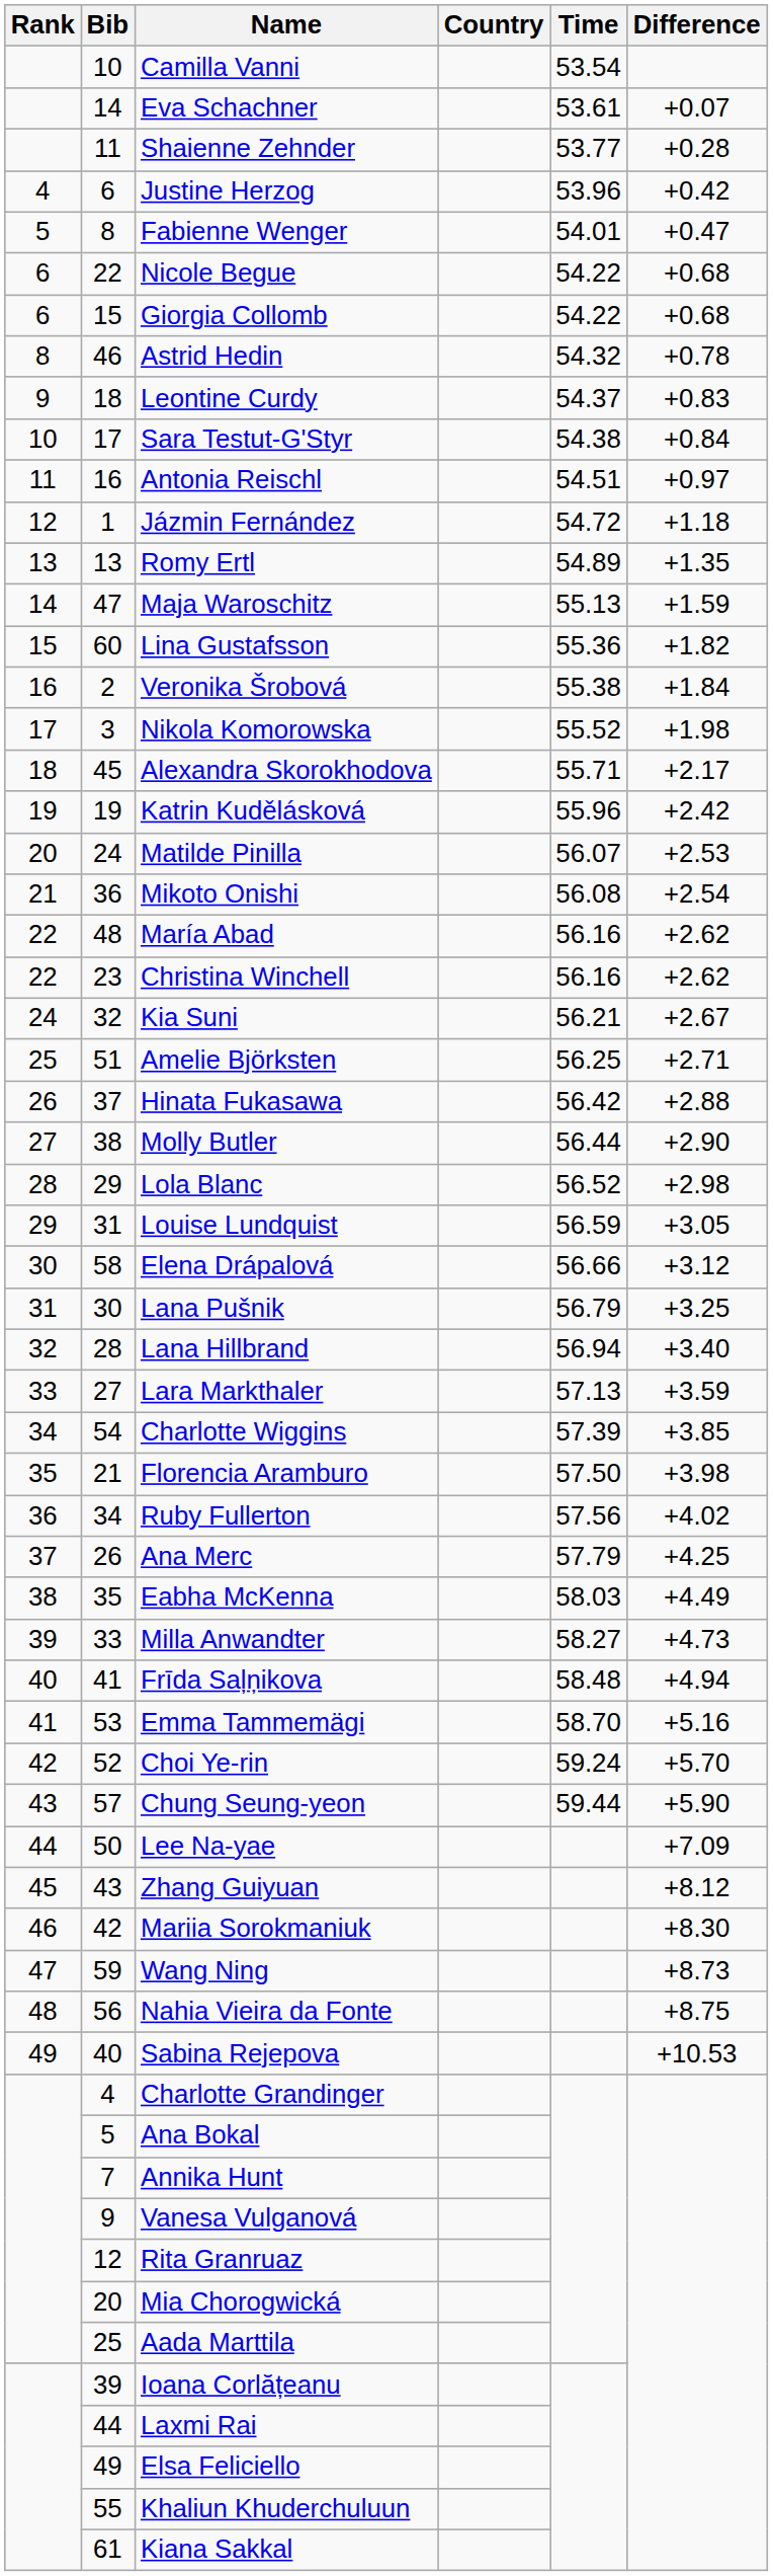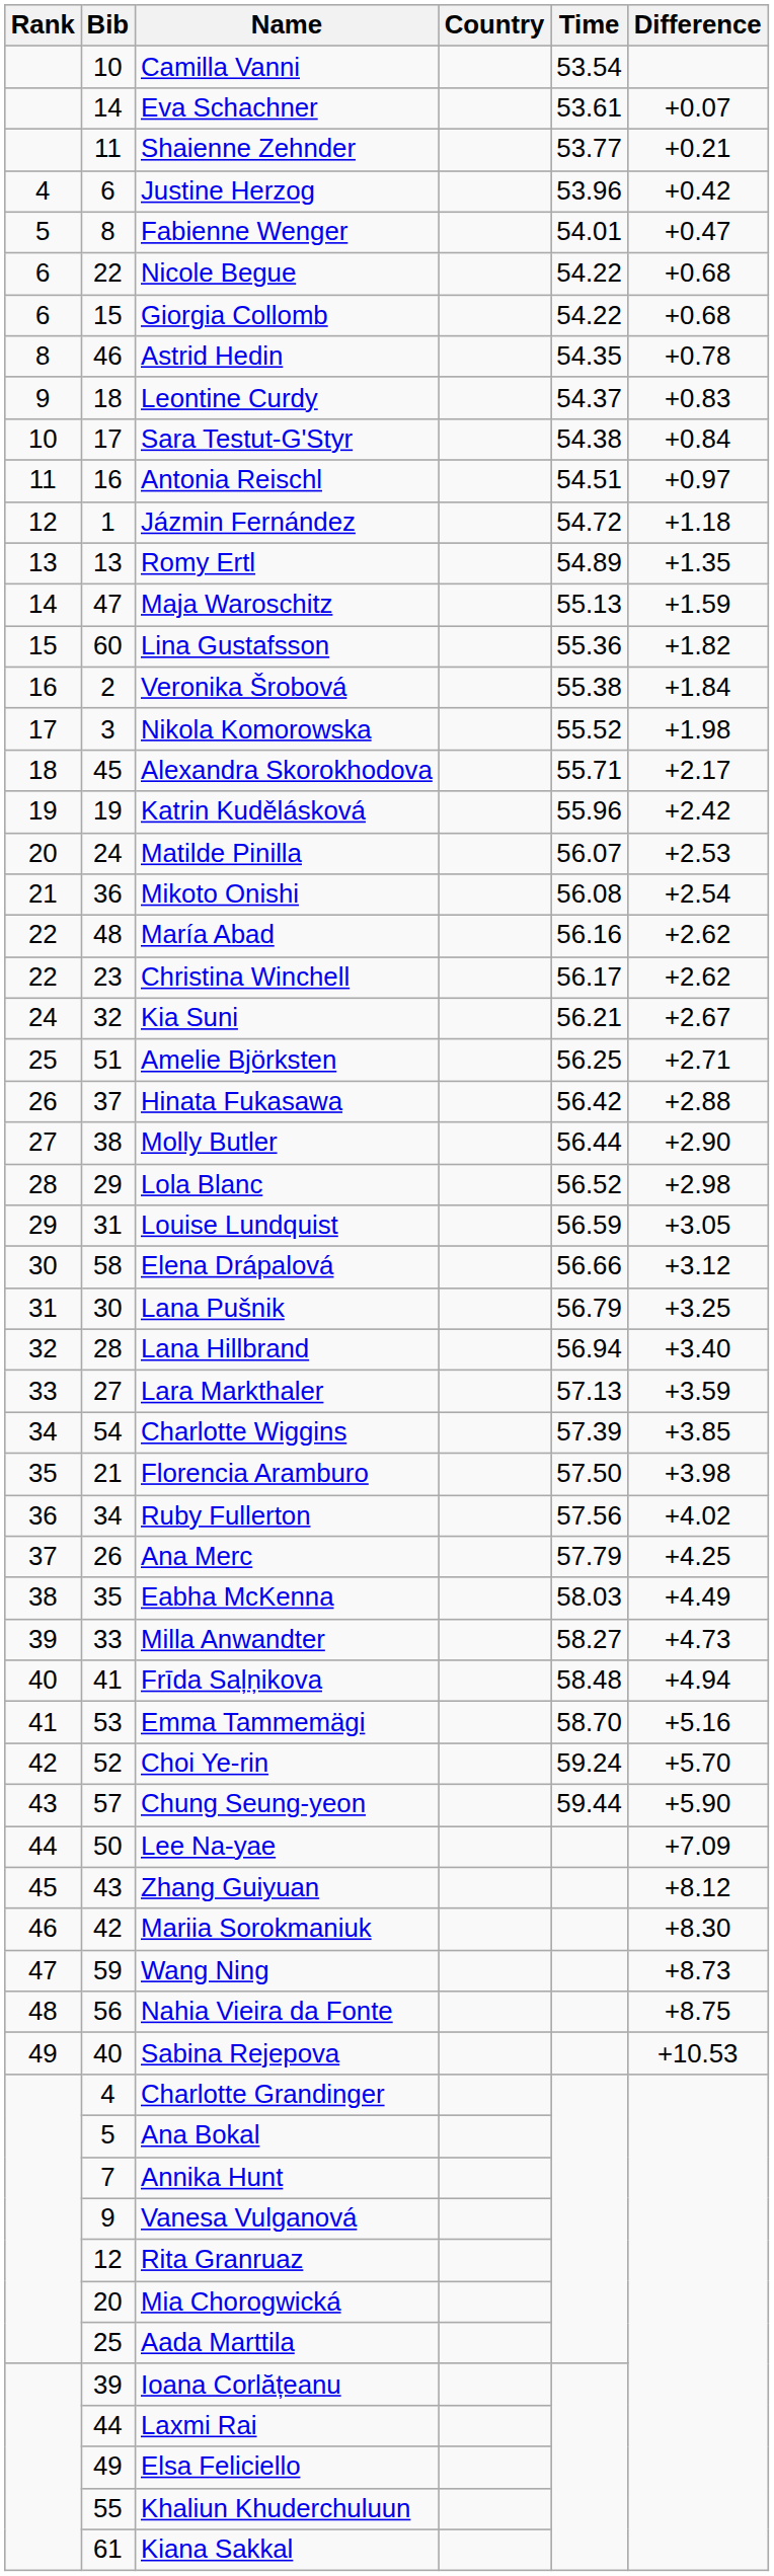Shaienne Zehnder | Difference: +0.28 -> +0.21
Astrid Hedin | Time: 54.32 -> 54.35
Christina Winchell | Time: 56.16 -> 56.17
